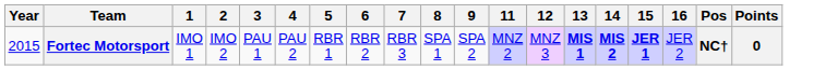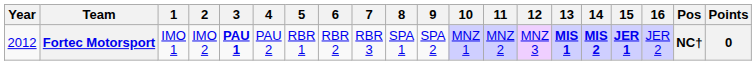+ column: 10 | MNZ 1
Fortec Motorsport | Year: 2015 -> 2012
Fortec Motorsport | 3: normal -> bold
